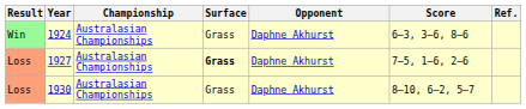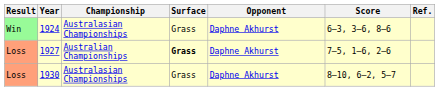1927 | Championship: Australasian Championships -> Australian Championships
